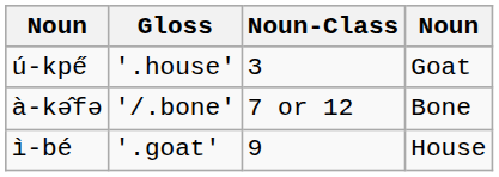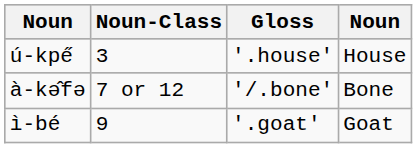columns swapped: Gloss <-> Noun-Class
ú-kpe̋ | column 4: Goat -> House
ì-bé | column 4: House -> Goat
